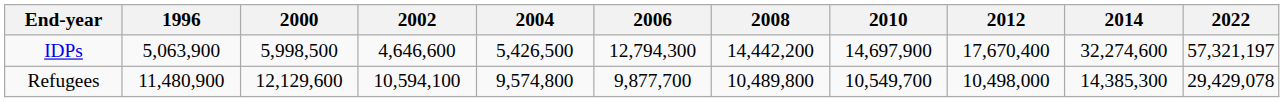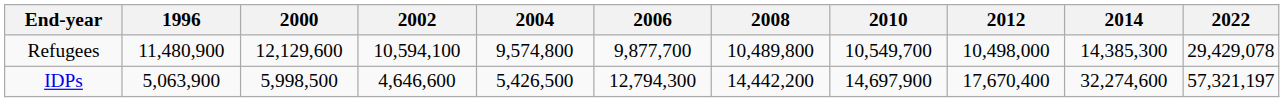rows swapped: Refugees <-> IDPs
